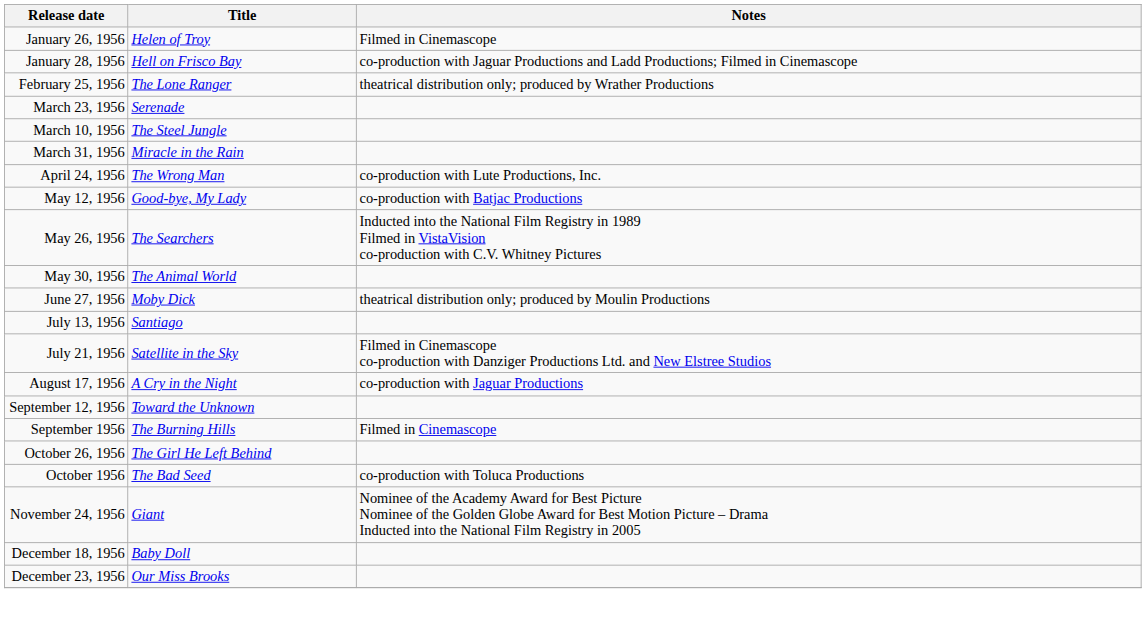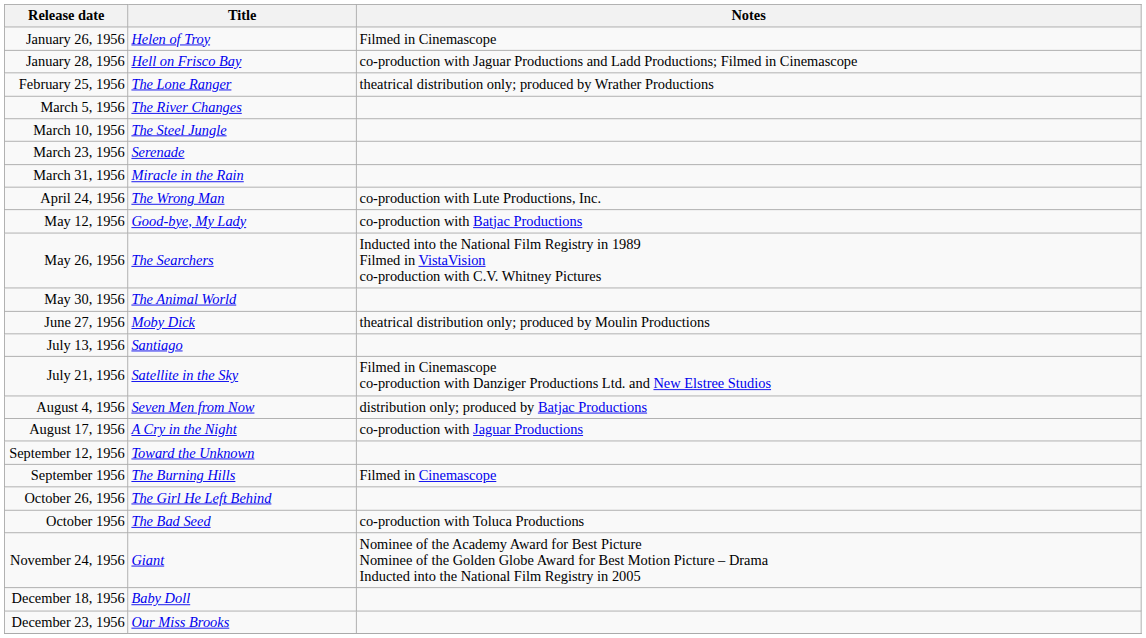+ row: March 5, 1956 | The River Changes
rows swapped: March 10, 1956 <-> March 23, 1956
+ row: August 4, 1956 | Seven Men from Now | distribution only; produced by Batjac Productions
